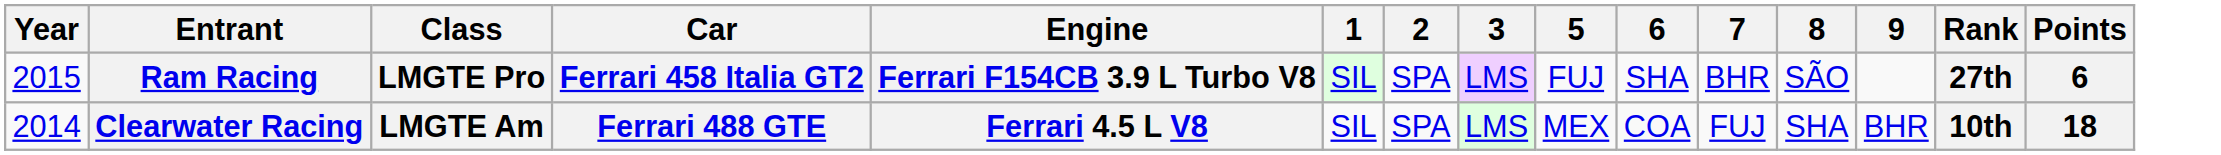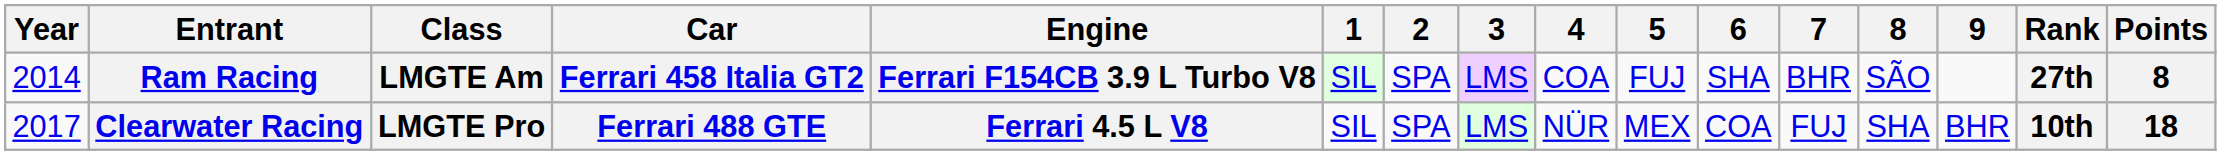+ column: 4 | COA | NÜR
Ram Racing | Year: 2015 -> 2014
Ram Racing | Class: LMGTE Pro -> LMGTE Am
Ram Racing | Points: 6 -> 8
Clearwater Racing | Year: 2014 -> 2017
Clearwater Racing | Class: LMGTE Am -> LMGTE Pro
